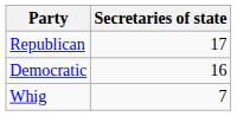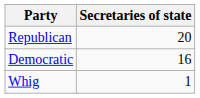Republican | Secretaries of state: 17 -> 20
Whig | Secretaries of state: 7 -> 1
